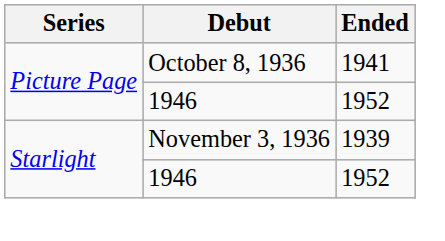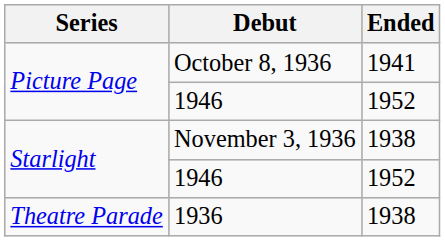November 3, 1936 | Ended: 1939 -> 1938
+ row: Theatre Parade | 1936 | 1938
